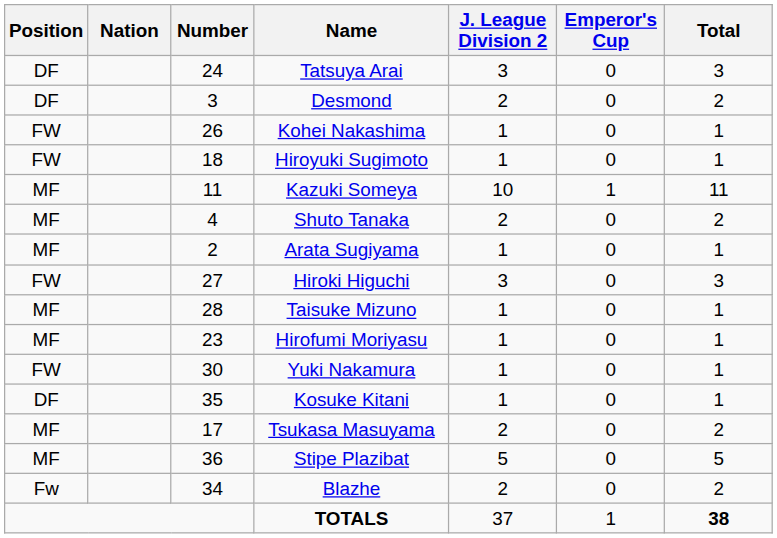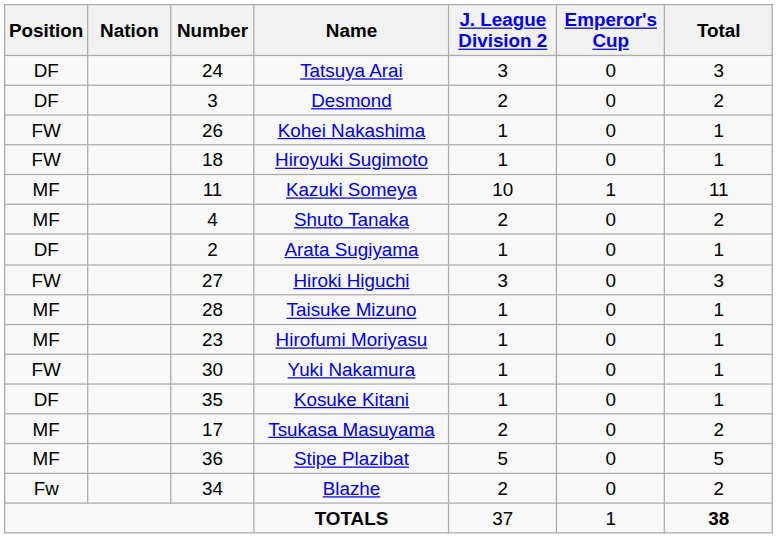Arata Sugiyama | Position: MF -> DF
